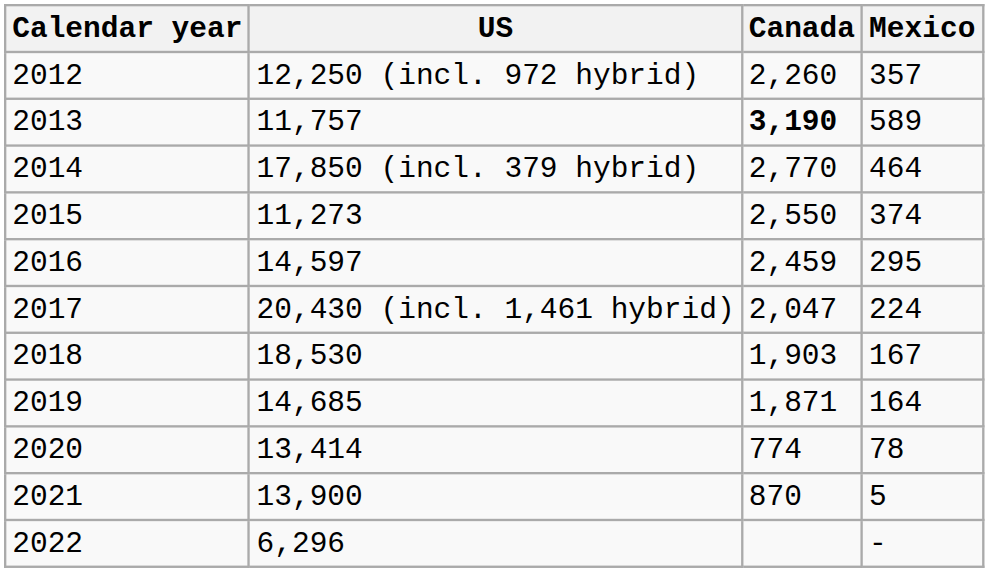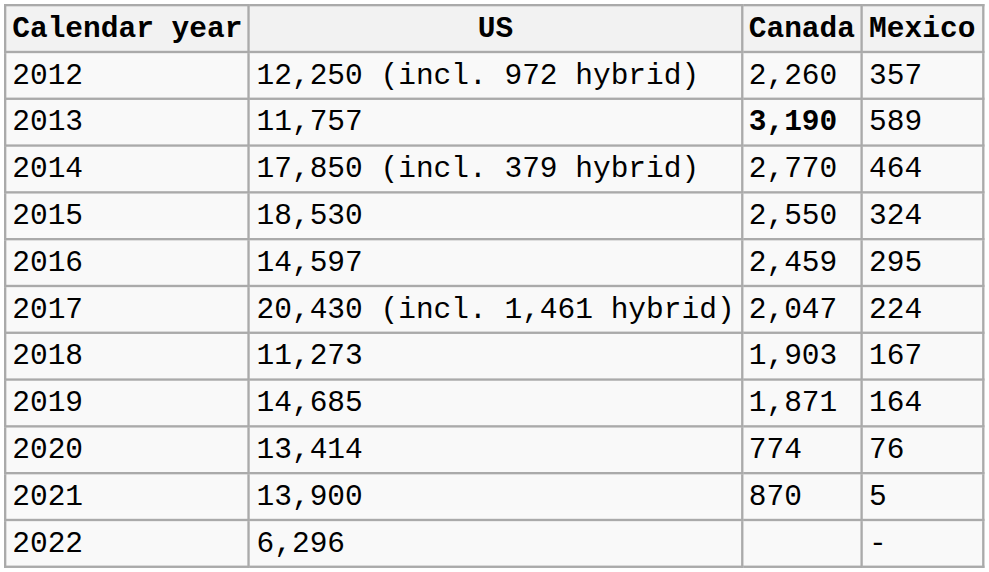2015 | US: 11,273 -> 18,530
2015 | Mexico: 374 -> 324
2018 | US: 18,530 -> 11,273
2020 | Mexico: 78 -> 76
